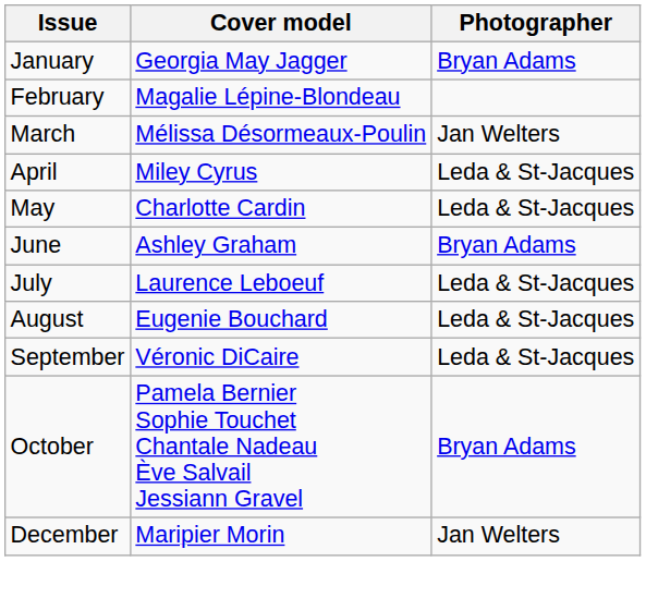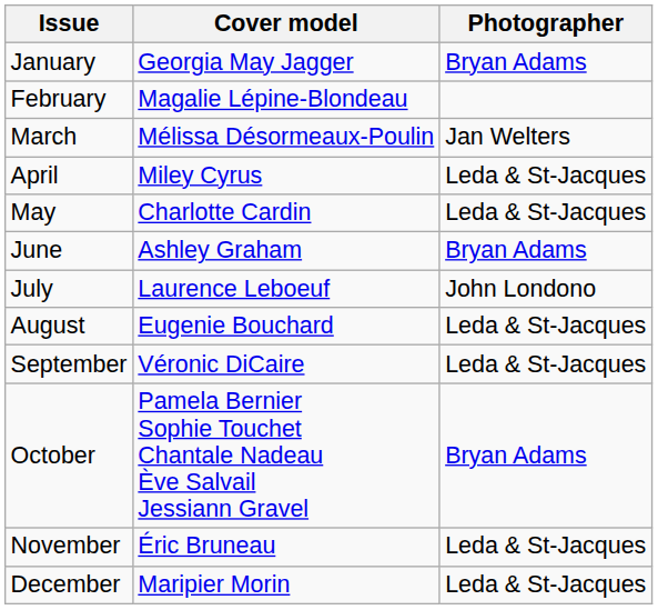July | Photographer: Leda & St-Jacques -> John Londono
+ row: November | Éric Bruneau | Leda & St-Jacques
December | Photographer: Jan Welters -> Leda & St-Jacques
